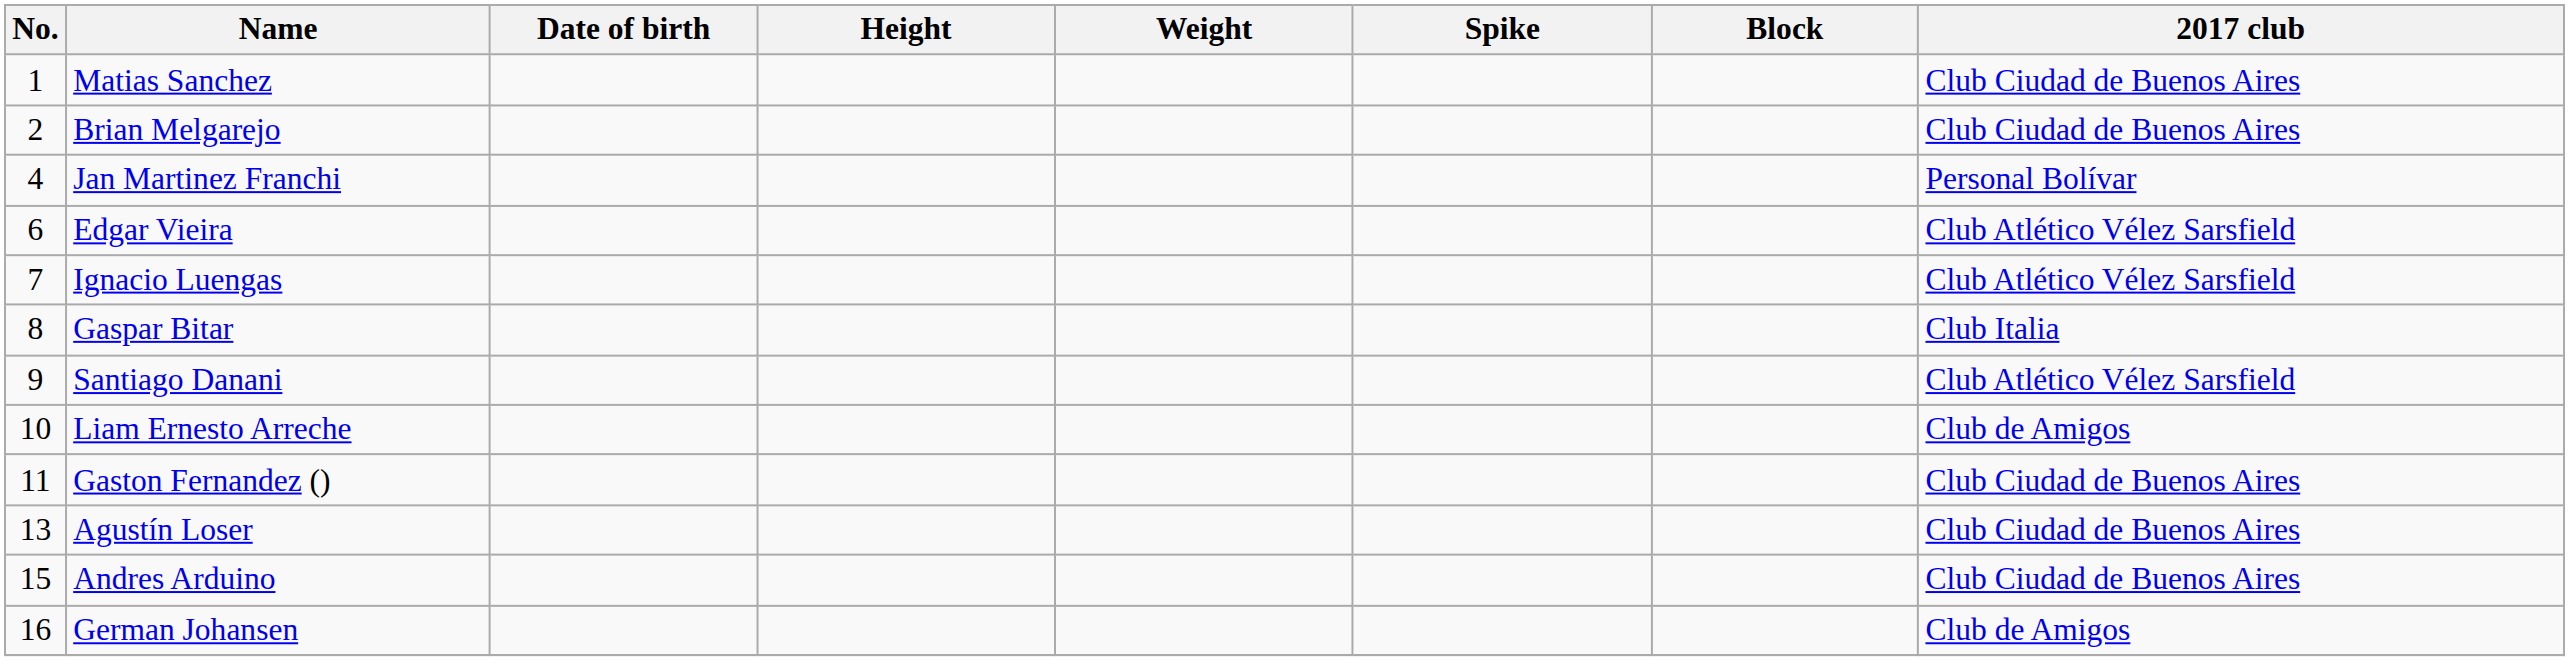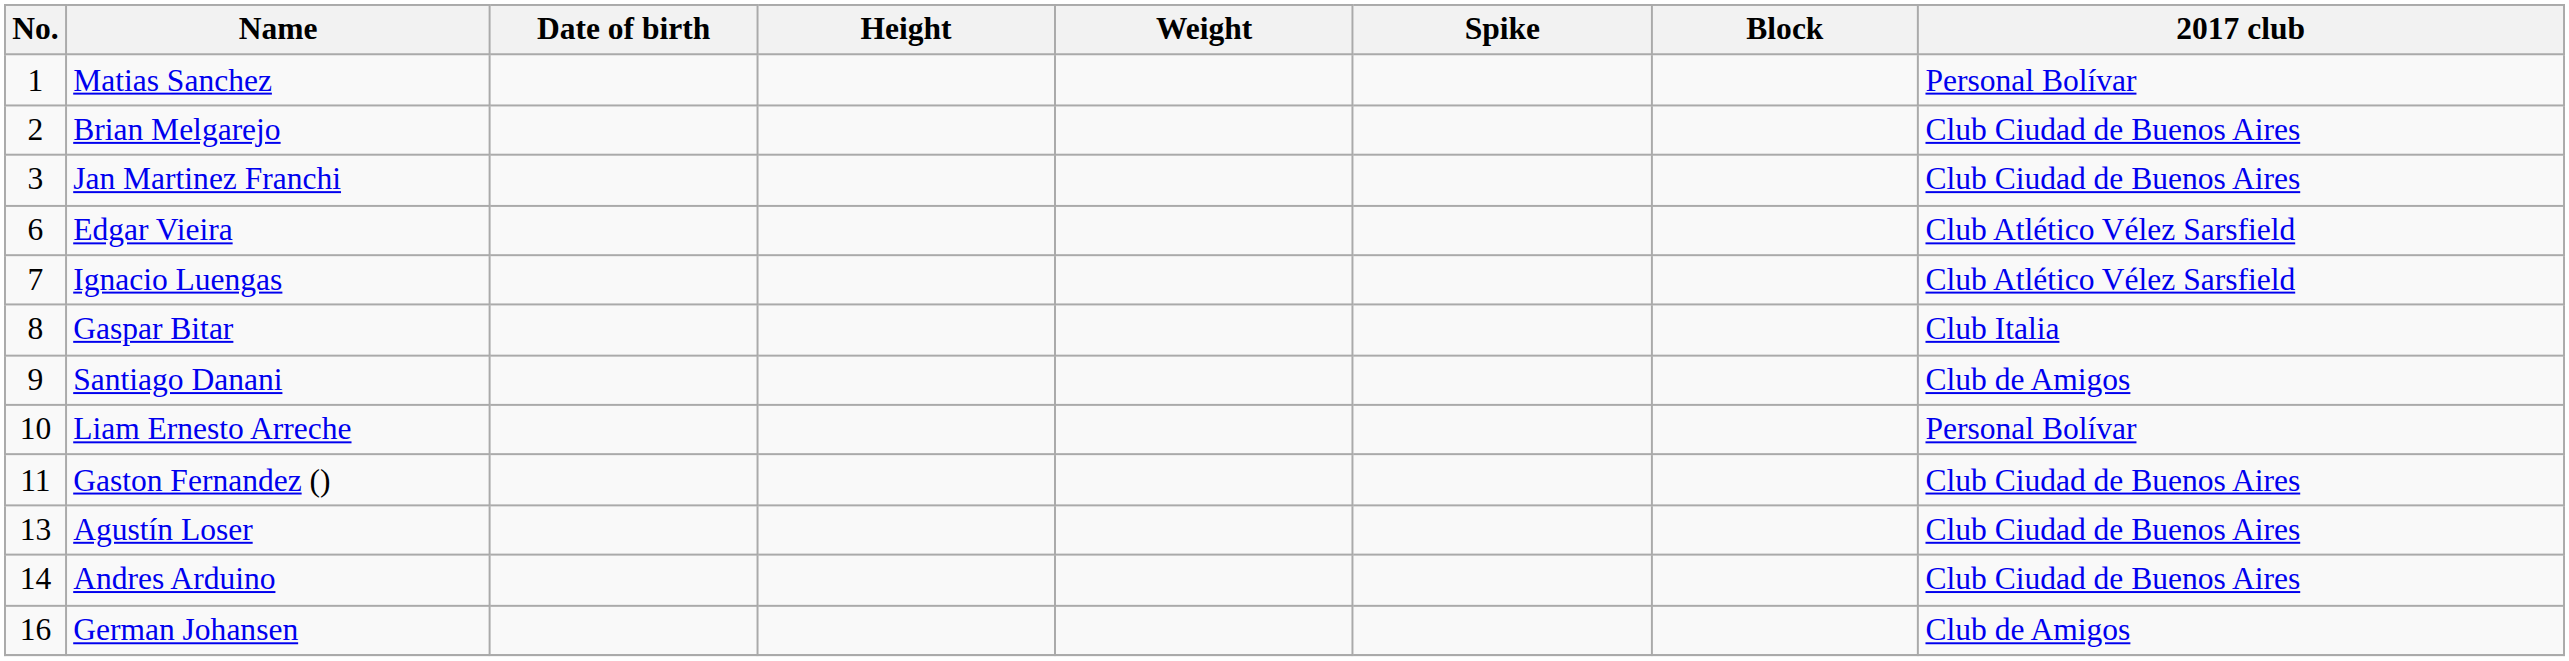Matias Sanchez | 2017 club: Club Ciudad de Buenos Aires -> Personal Bolívar
Jan Martinez Franchi | No.: 4 -> 3
Jan Martinez Franchi | 2017 club: Personal Bolívar -> Club Ciudad de Buenos Aires
Santiago Danani | 2017 club: Club Atlético Vélez Sarsfield -> Club de Amigos
Liam Ernesto Arreche | 2017 club: Club de Amigos -> Personal Bolívar
Andres Arduino | No.: 15 -> 14
